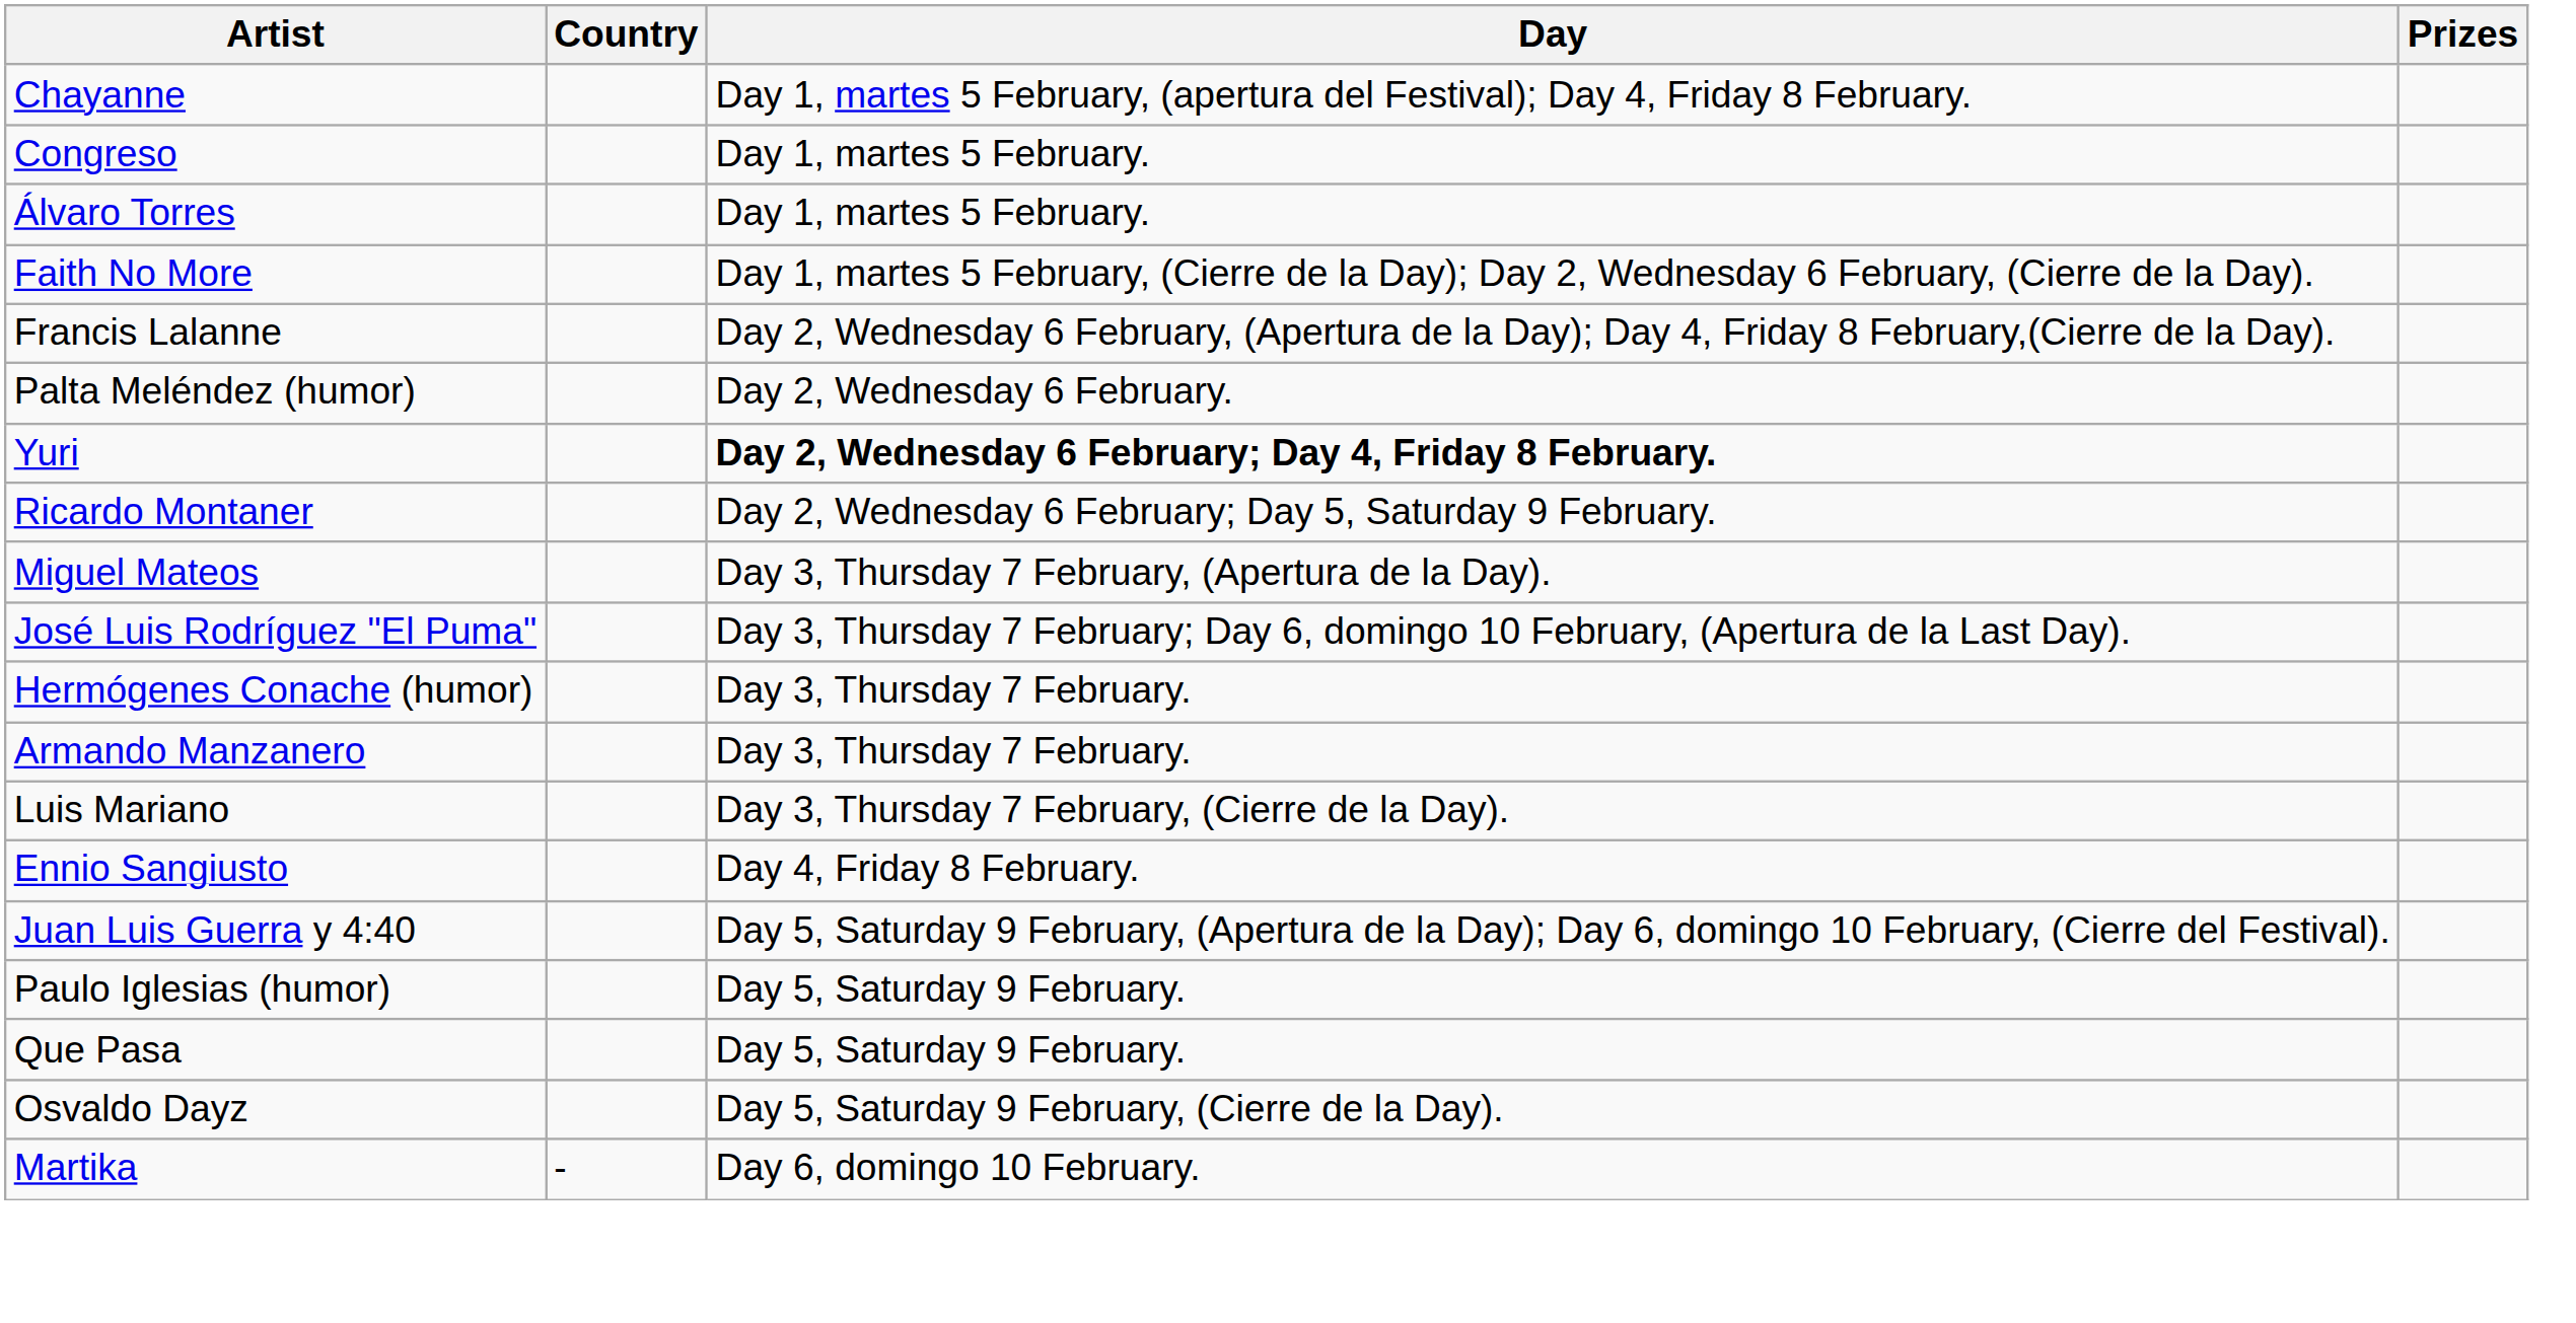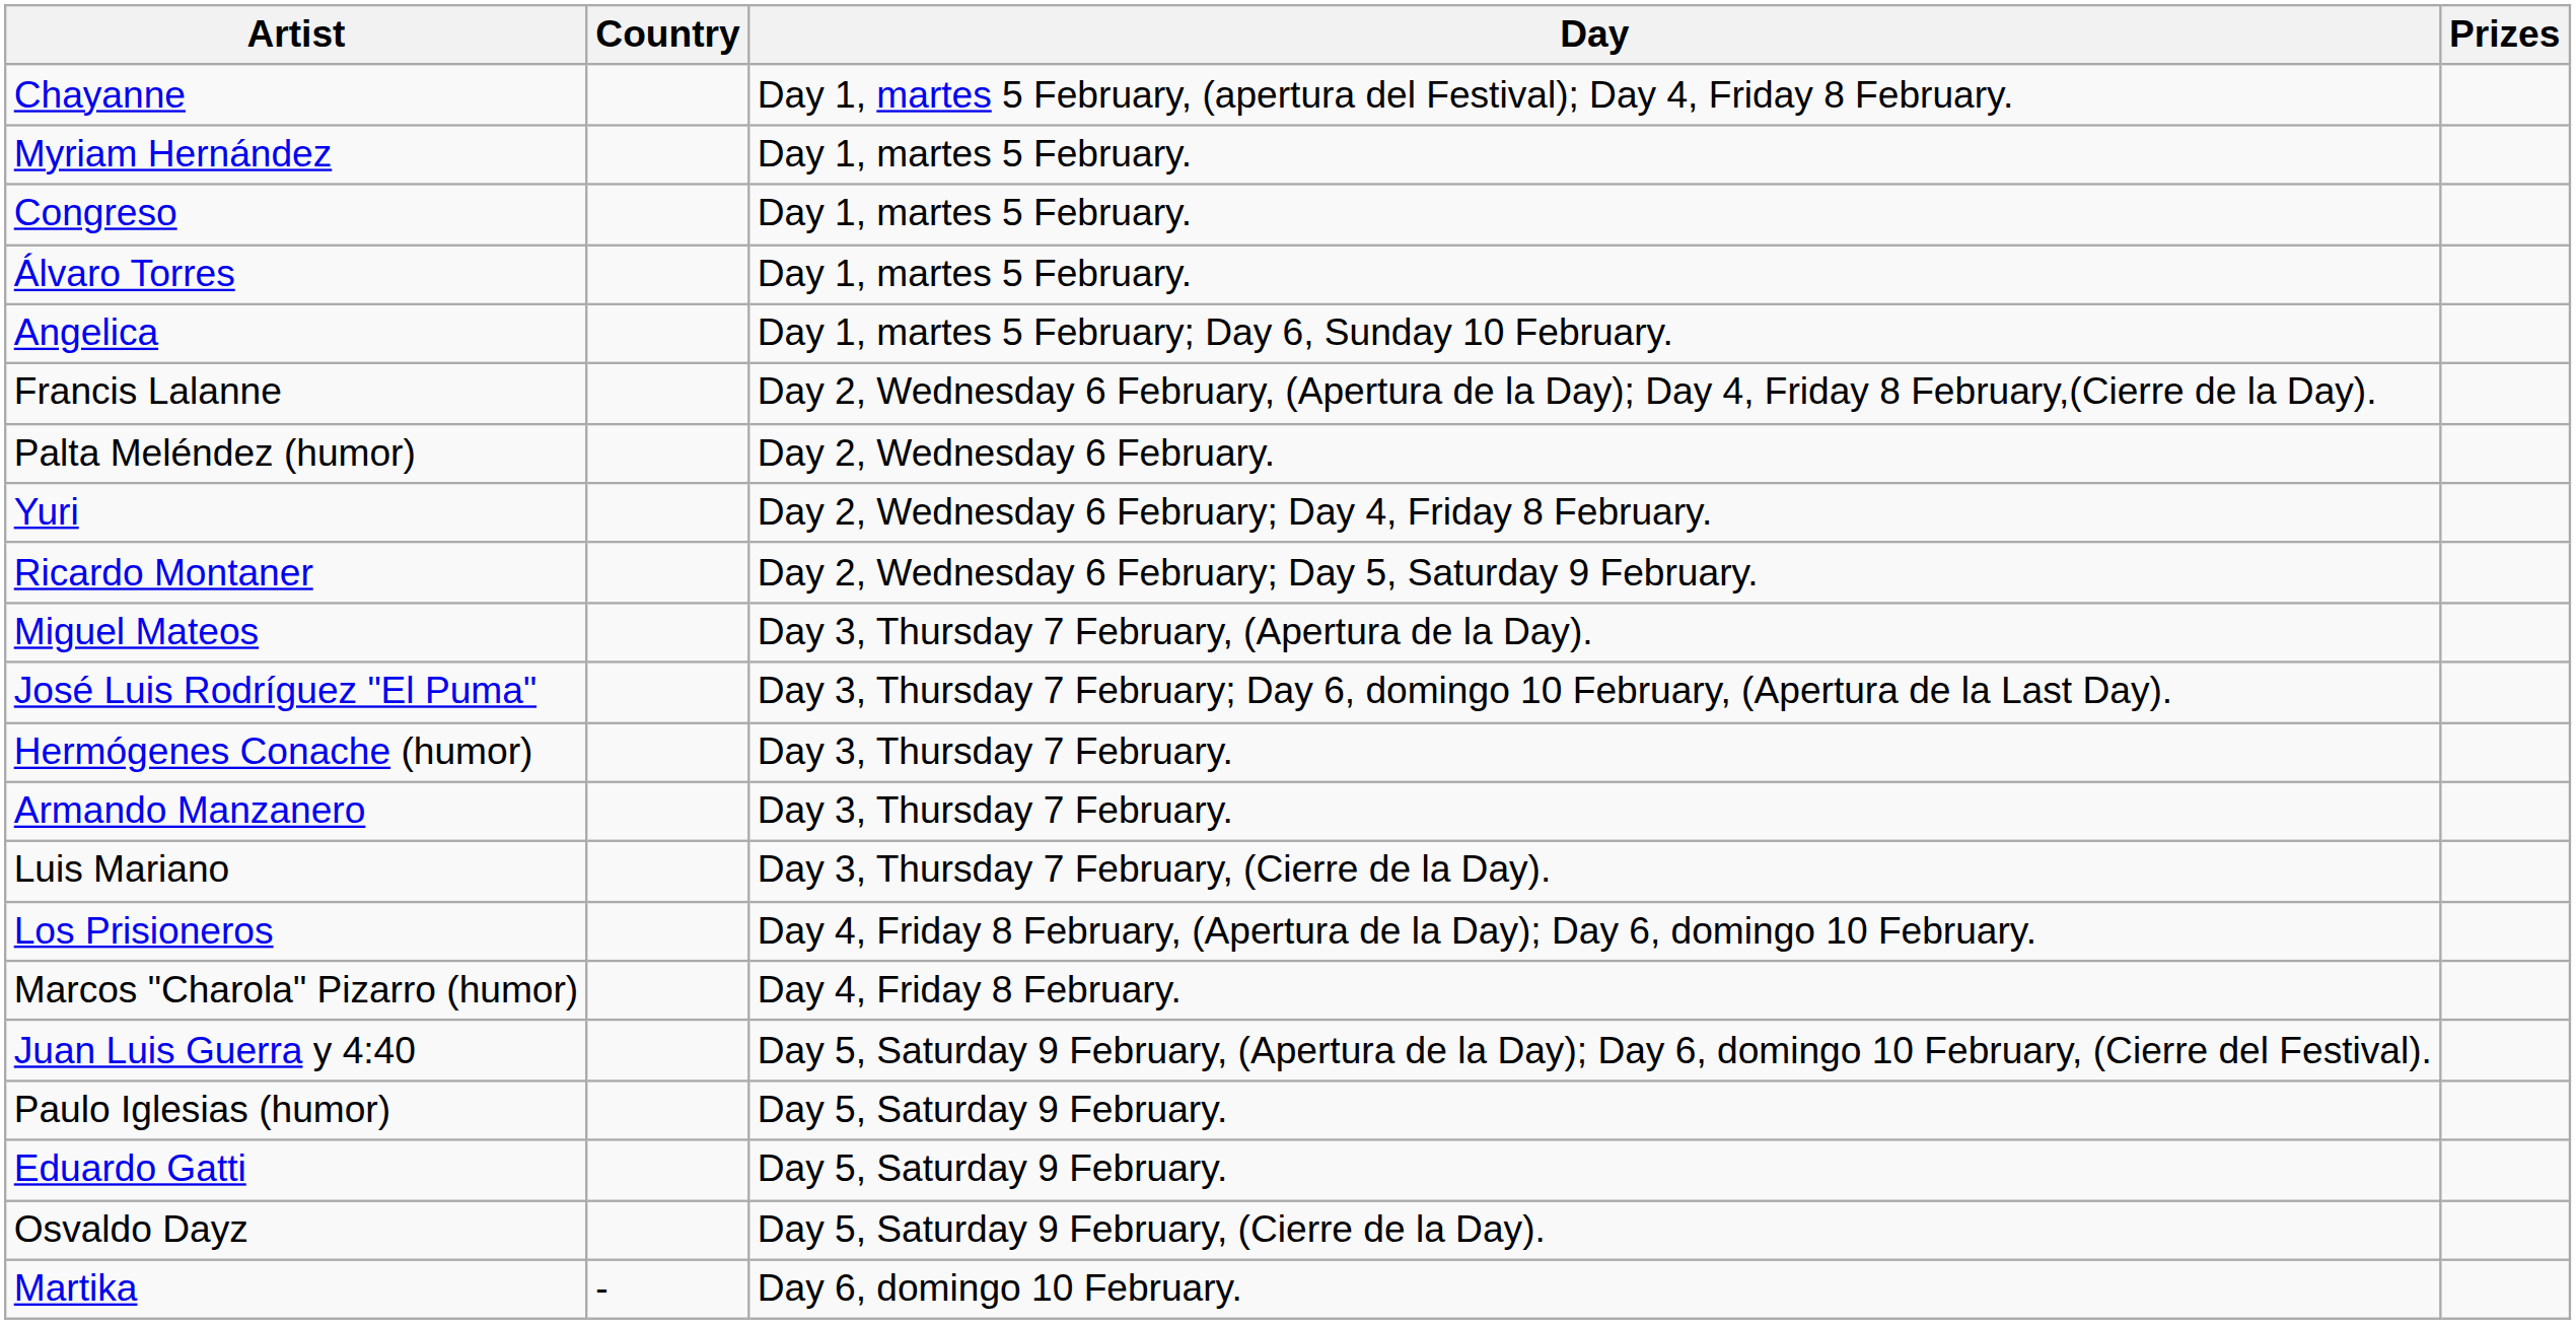+ row: Myriam Hernández | Day 1, martes 5 February.
+ row: Angelica | Day 1, martes 5 February; Day 6, Sunday 10 February.
- row: Faith No More | Day 1, martes 5 February, (Cierre de la Day); Day 2, Wednesday 6 February, (Cierre de la Day).
Yuri | Day: bold -> normal
+ row: Los Prisioneros | Day 4, Friday 8 February, (Apertura de la Day); Day 6, domingo 10 February.
+ row: Marcos "Charola" Pizarro (humor) | Day 4, Friday 8 February.
- row: Ennio Sangiusto | Day 4, Friday 8 February.
- row: Que Pasa | Day 5, Saturday 9 February.
+ row: Eduardo Gatti | Day 5, Saturday 9 February.
